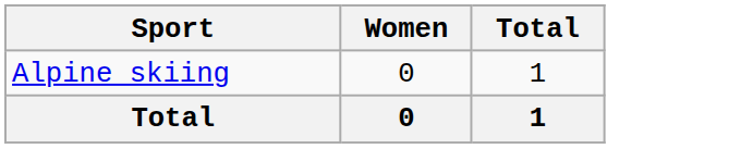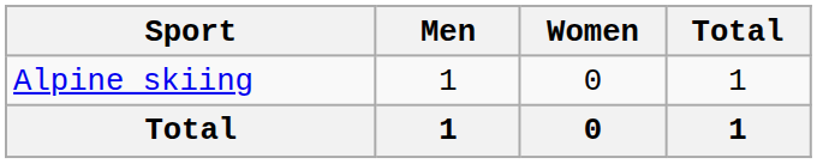+ column: Men | 1 | 1
